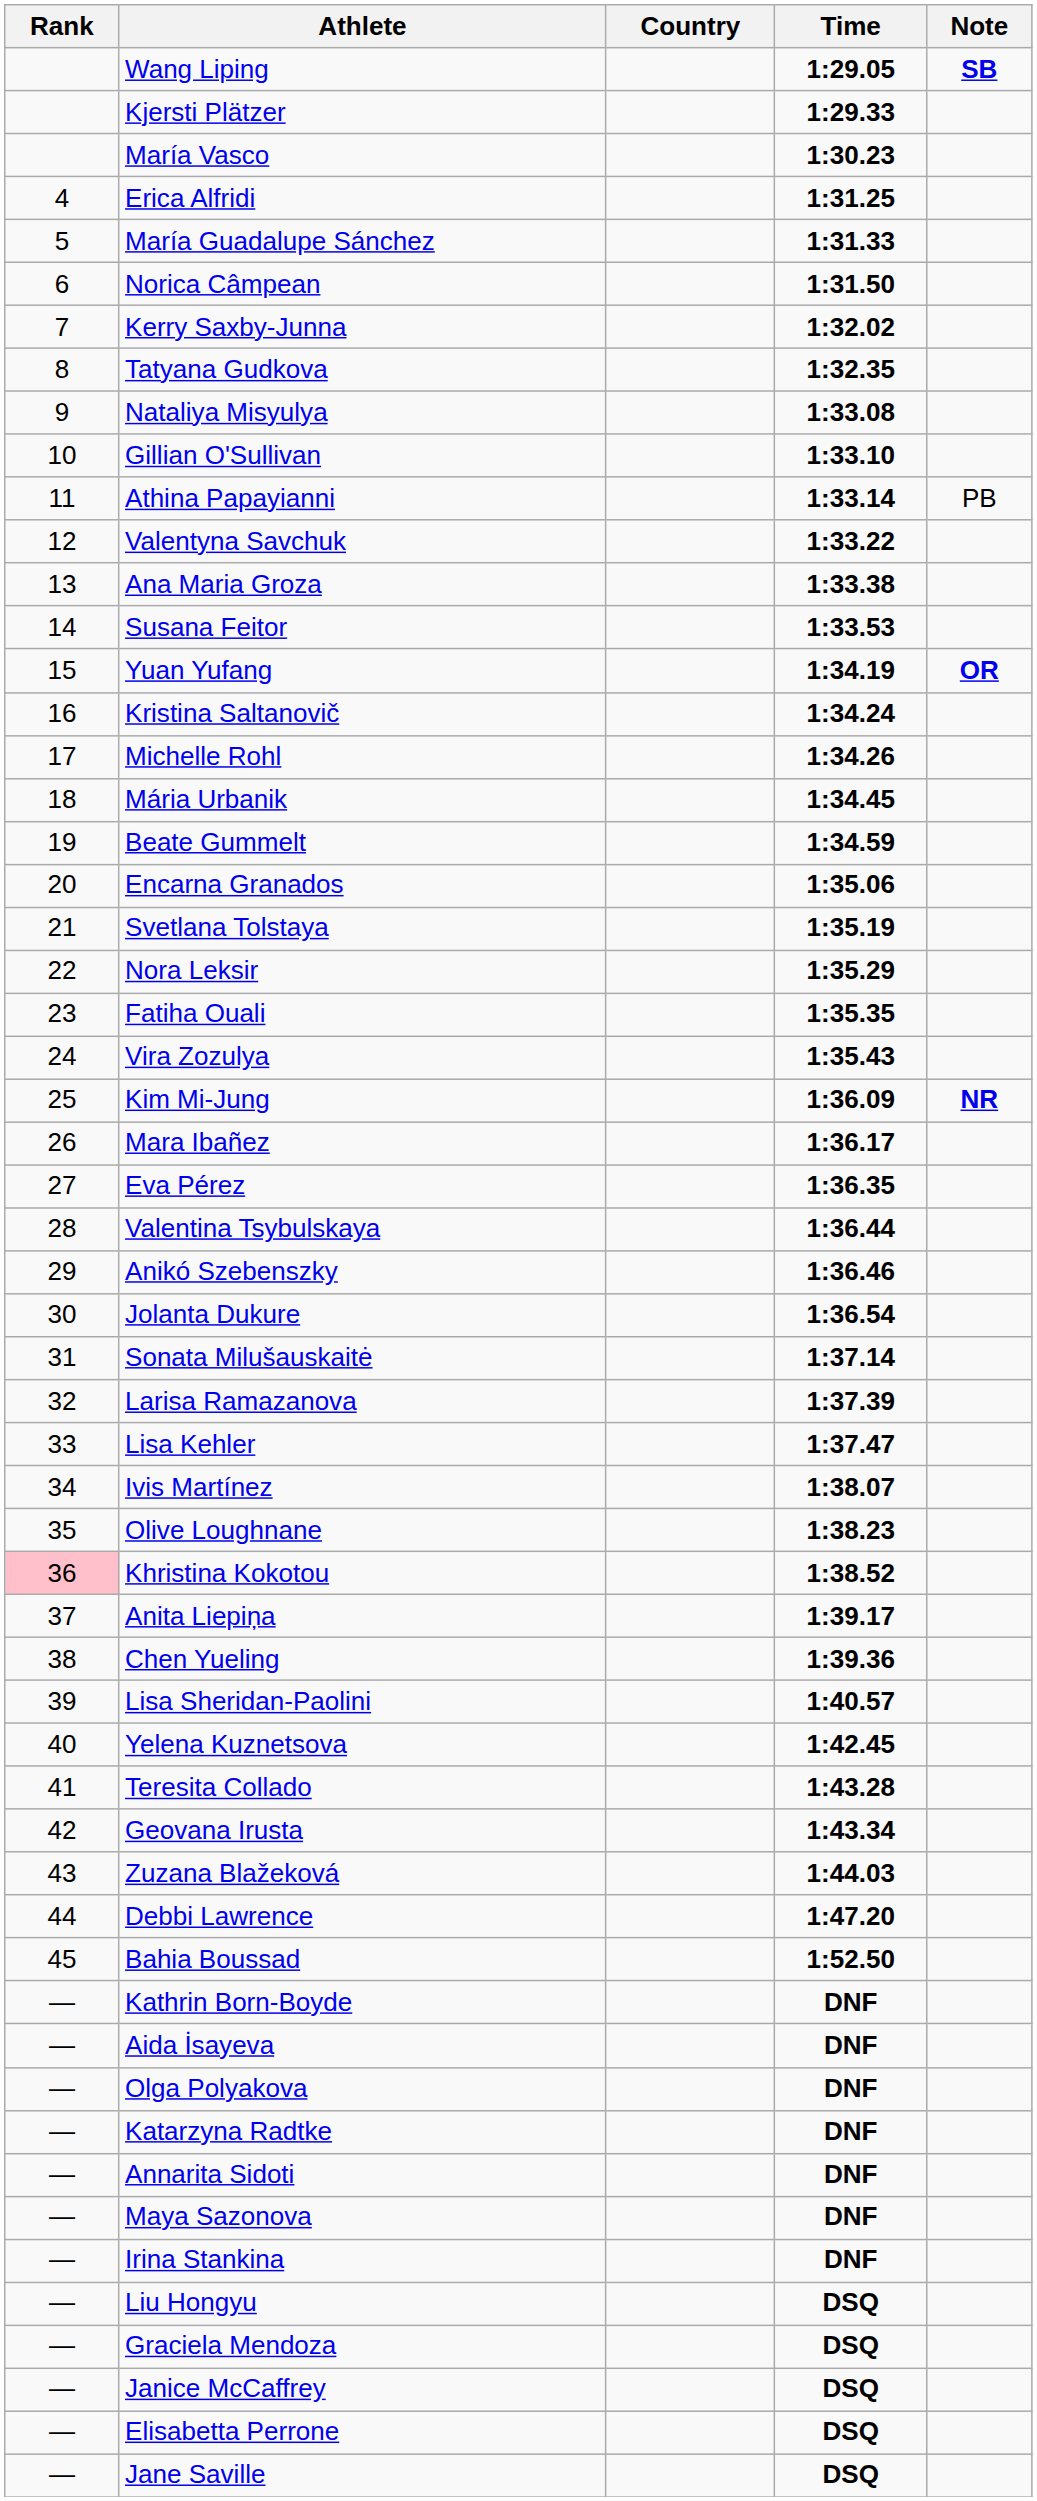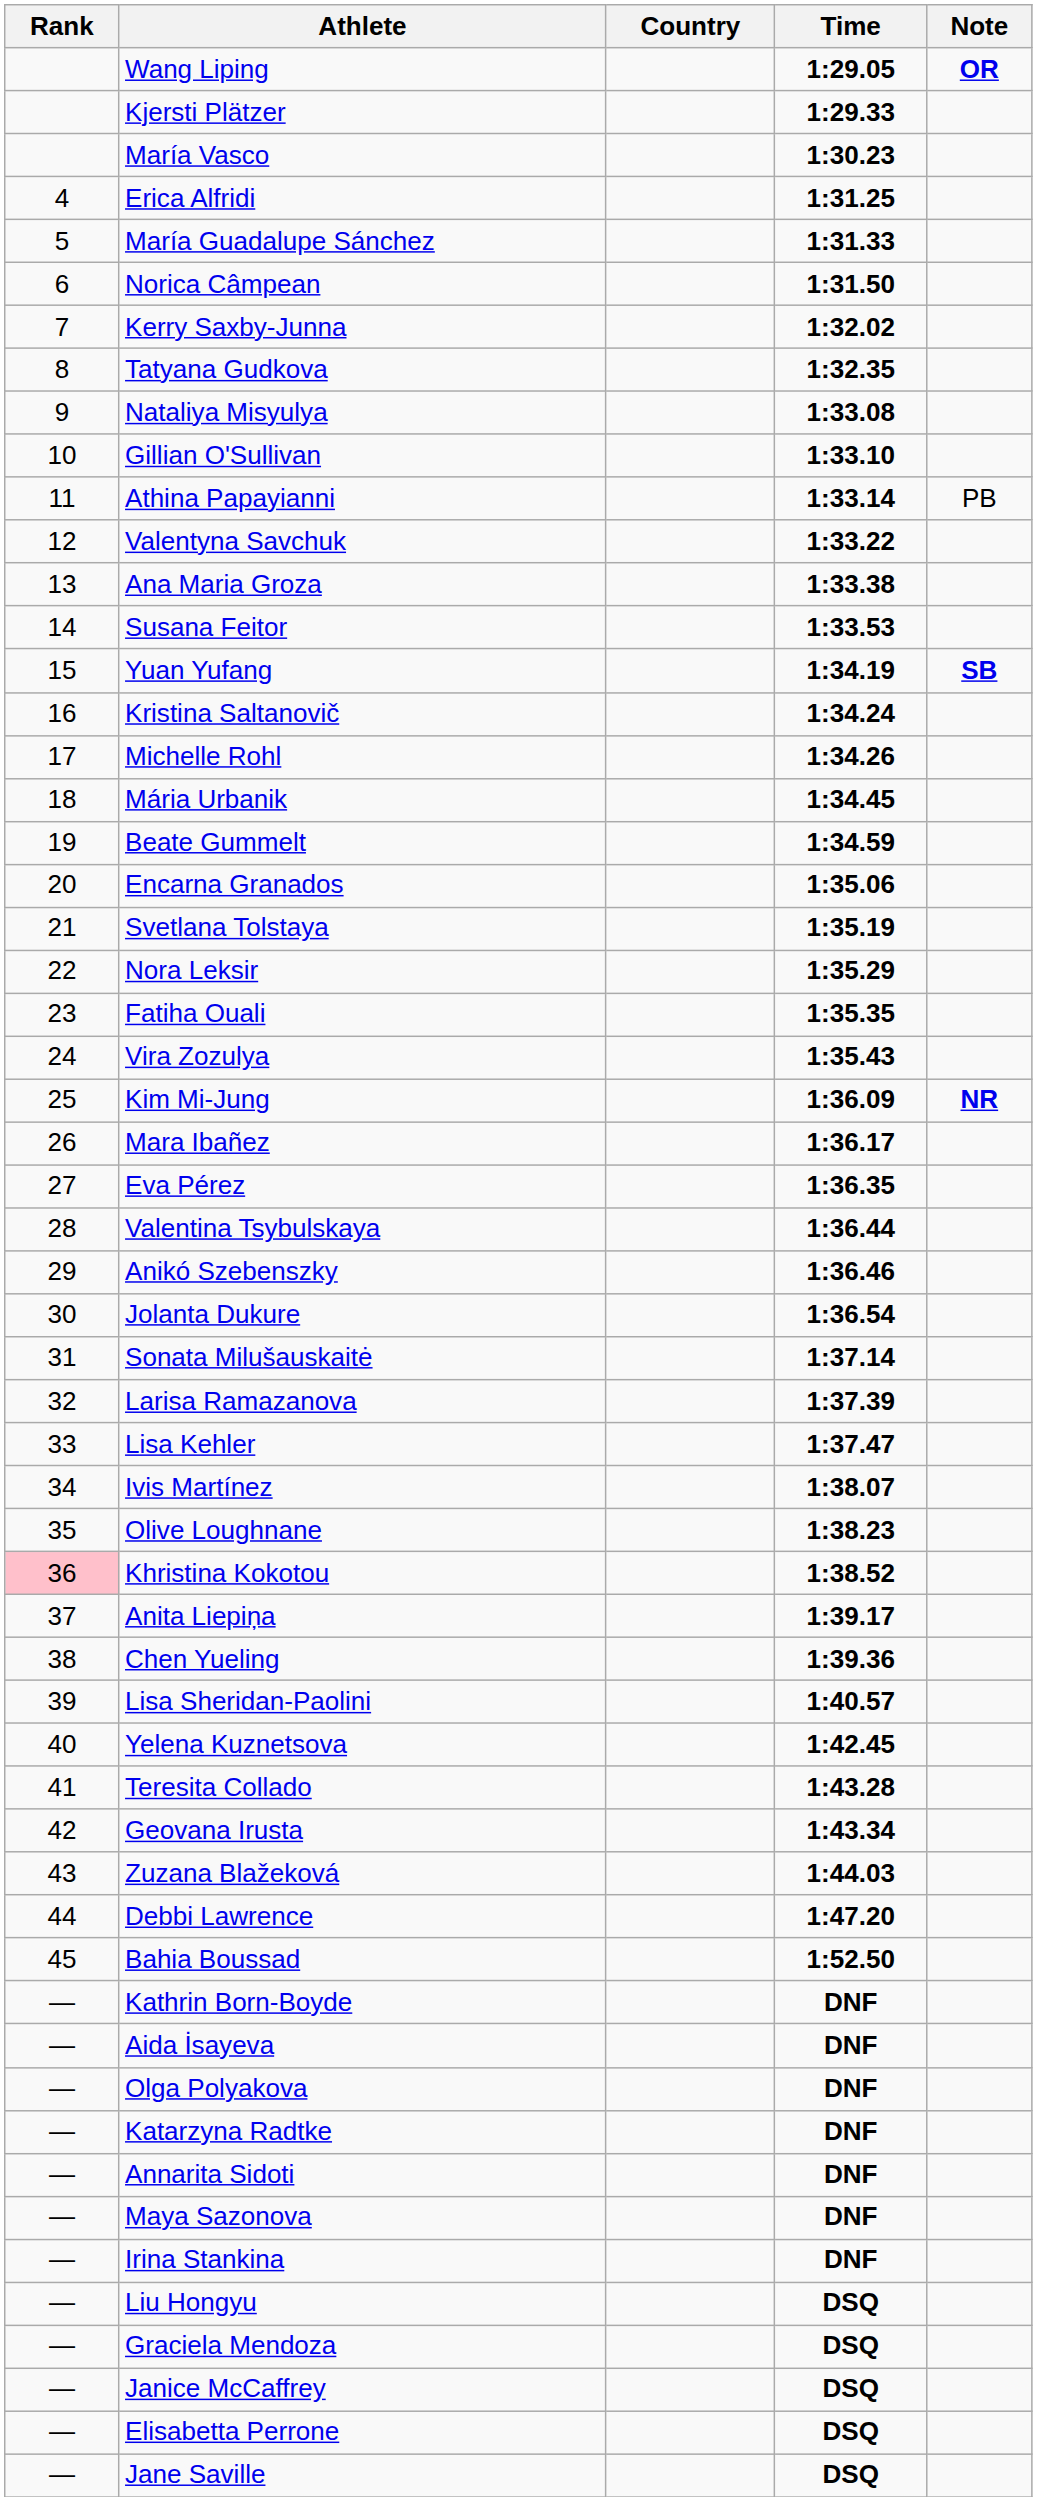Wang Liping | Note: SB -> OR
Yuan Yufang | Note: OR -> SB
